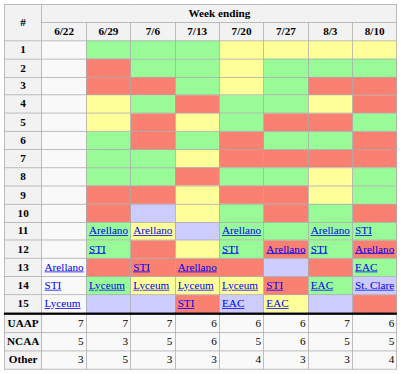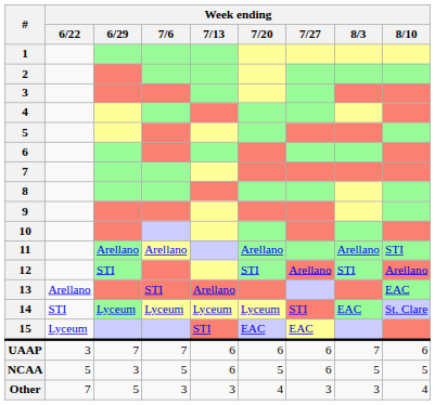UAAP | Week ending / 6/22: 7 -> 3
Other | Week ending / 6/22: 3 -> 7
